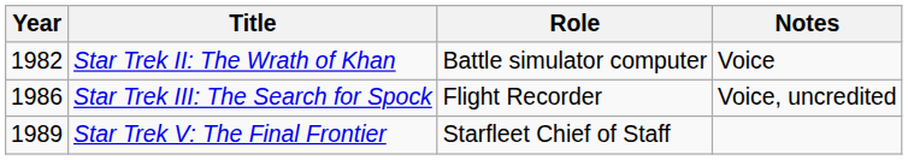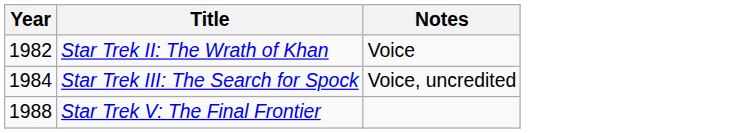- column: Role | Battle simulator computer | Flight Recorder | Starfleet Chief of Staff
Star Trek III: The Search for Spock | Year: 1986 -> 1984
Star Trek V: The Final Frontier | Year: 1989 -> 1988
